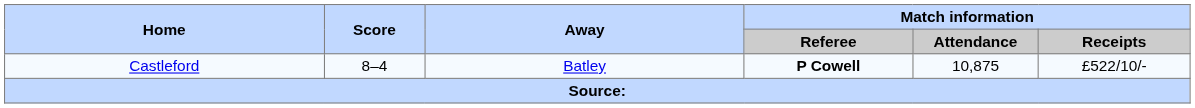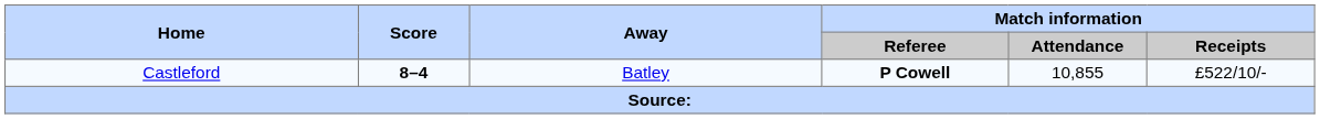Castleford | Score: normal -> bold
Castleford | Match information / Attendance: 10,875 -> 10,855
